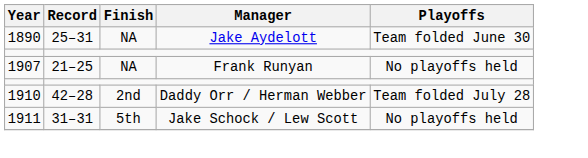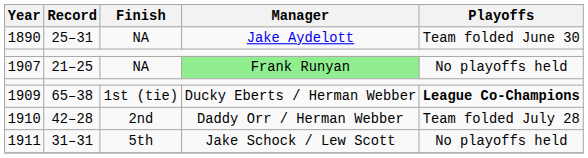1907 | Manager: no background -> lightgreen background
+ row: 1909 | 65–38 | 1st (tie) | Ducky Eberts / Herman Webber | League Co-Champions
